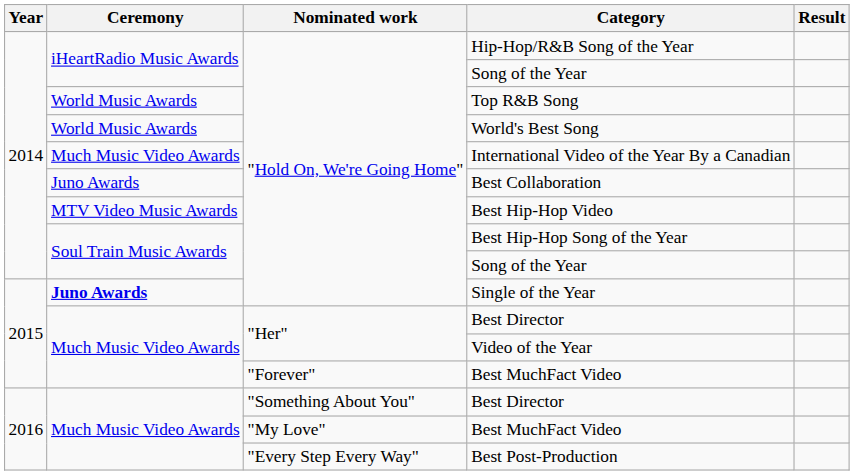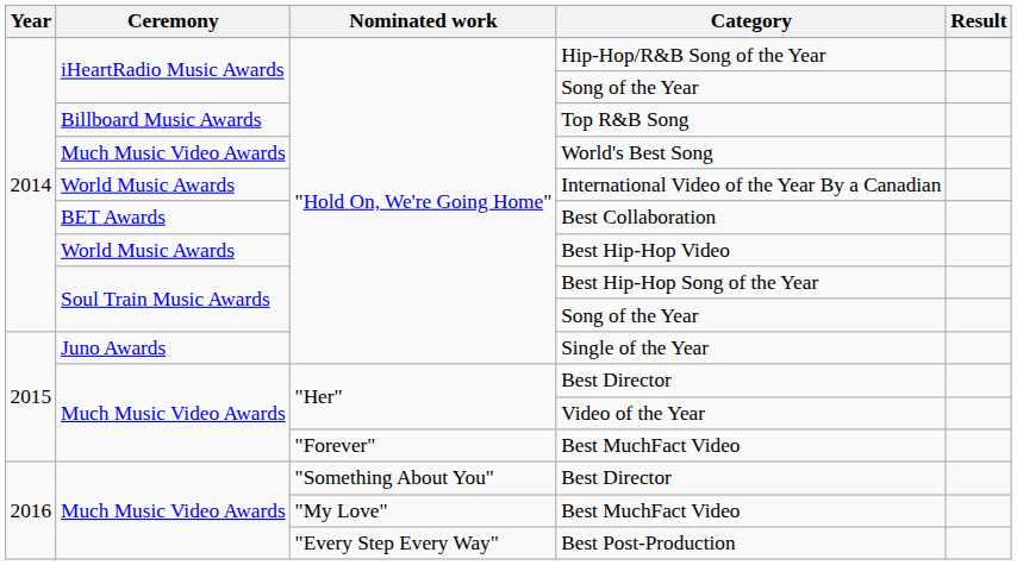Top R&B Song | Ceremony: World Music Awards -> Billboard Music Awards
World's Best Song | Ceremony: World Music Awards -> Much Music Video Awards
International Video of the Year By a Canadian | Ceremony: Much Music Video Awards -> World Music Awards
Best Collaboration | Ceremony: Juno Awards -> BET Awards
Best Hip-Hop Video | Ceremony: MTV Video Music Awards -> World Music Awards
Single of the Year | Ceremony: bold -> normal
